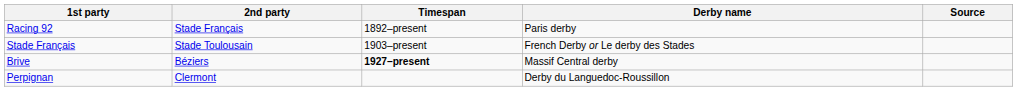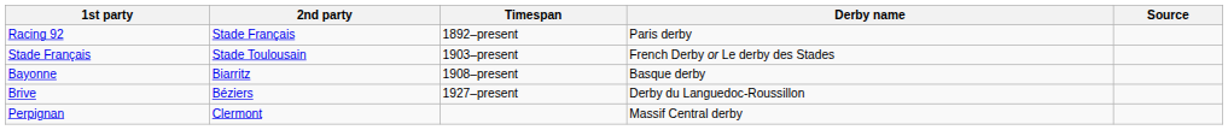+ row: Bayonne | Biarritz | 1908–present | Basque derby
Brive | Timespan: bold -> normal
Brive | Derby name: Massif Central derby -> Derby du Languedoc-Roussillon
Perpignan | Derby name: Derby du Languedoc-Roussillon -> Massif Central derby
